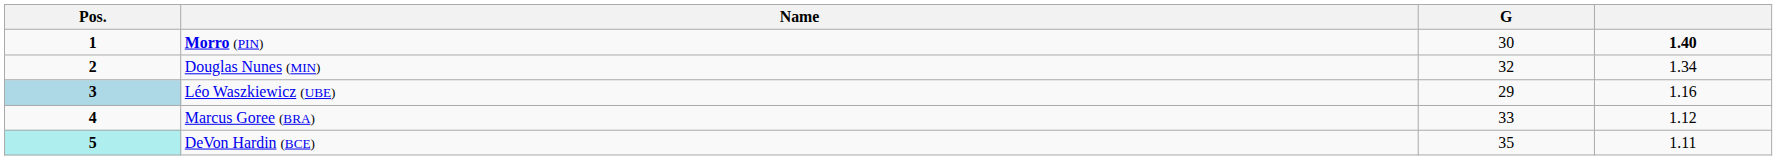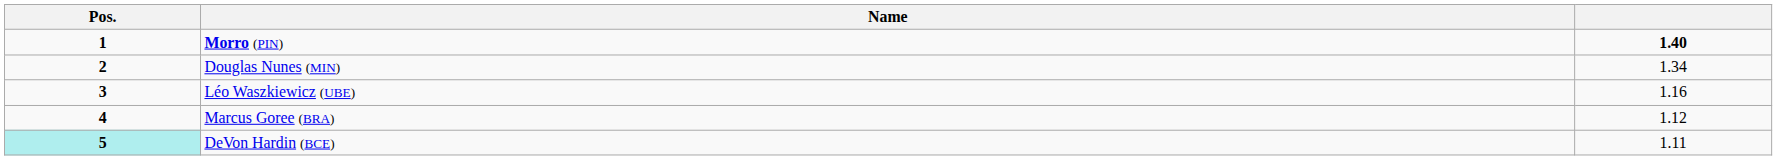- column: G | 30 | 32 | 29 | 33 | 35
Léo Waszkiewicz (UBE) | Pos.: lightblue background -> no background
